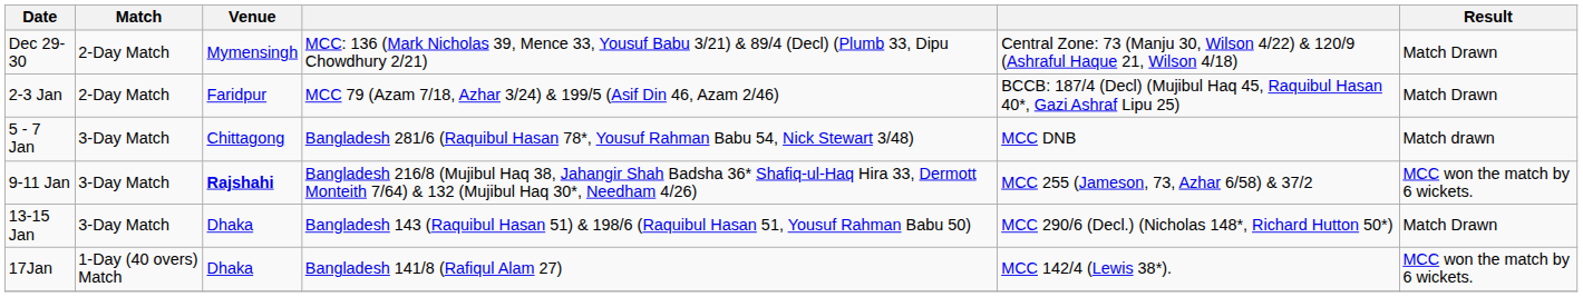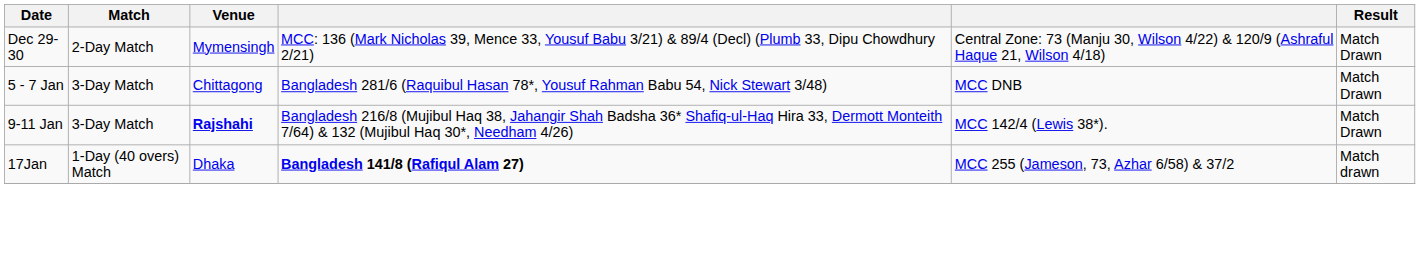- row: 2-3 Jan | 2-Day Match | Faridpur | MCC 79 (Azam 7/18, Azhar 3/24) & 199/5 (Asif Din 46, Azam 2/46) | BCCB: 187/4 (Decl) (Mujibul Haq 45, Raquibul Hasan 40*, Gazi Ashraf Lipu 25) | Match Drawn
5 - 7 Jan | Result: Match drawn -> Match Drawn
9-11 Jan | column 5: MCC 255 (Jameson, 73, Azhar 6/58) & 37/2 -> MCC 142/4 (Lewis 38*).
9-11 Jan | Result: MCC won the match by 6 wickets. -> Match Drawn
- row: 13-15 Jan | 3-Day Match | Dhaka | Bangladesh 143 (Raquibul Hasan 51) & 198/6 (Raquibul Hasan 51, Yousuf Rahman Babu 50) | MCC 290/6 (Decl.) (Nicholas 148*, Richard Hutton 50*) | Match Drawn
17Jan | column 4: normal -> bold
17Jan | column 5: MCC 142/4 (Lewis 38*). -> MCC 255 (Jameson, 73, Azhar 6/58) & 37/2
17Jan | Result: MCC won the match by 6 wickets. -> Match drawn
